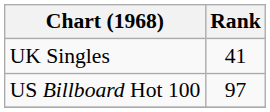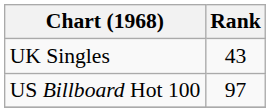UK Singles | Rank: 41 -> 43
